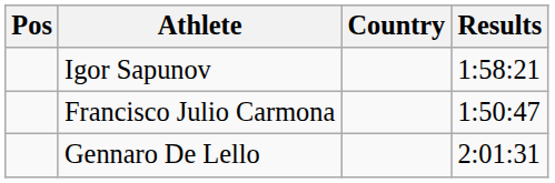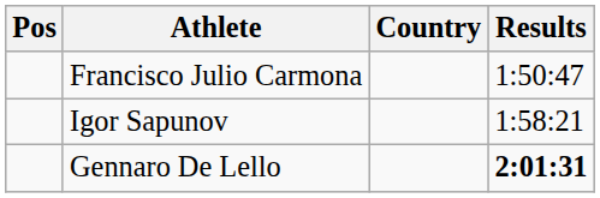rows swapped: Francisco Julio Carmona <-> Igor Sapunov
Gennaro De Lello | Results: normal -> bold
